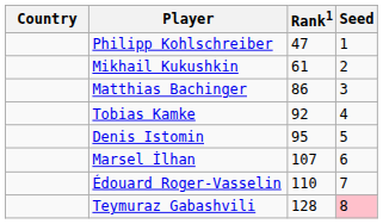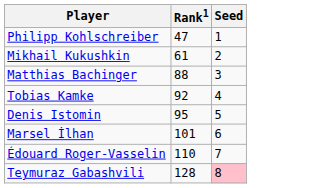- column: Country
Matthias Bachinger | Rank1: 86 -> 88
Marsel İlhan | Rank1: 107 -> 101
